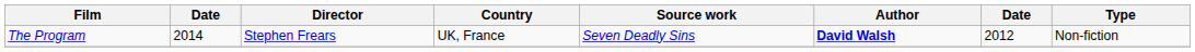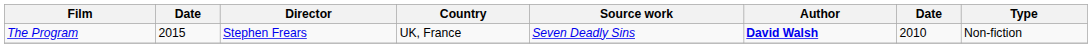The Program | column 2: 2014 -> 2015
The Program | column 7: 2012 -> 2010
